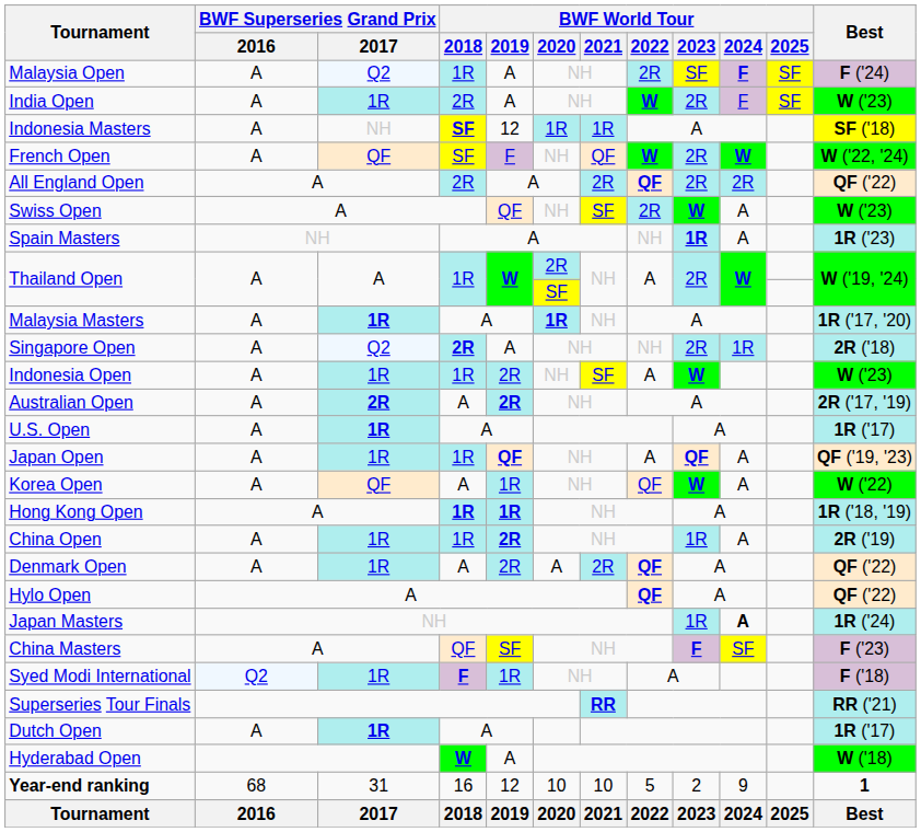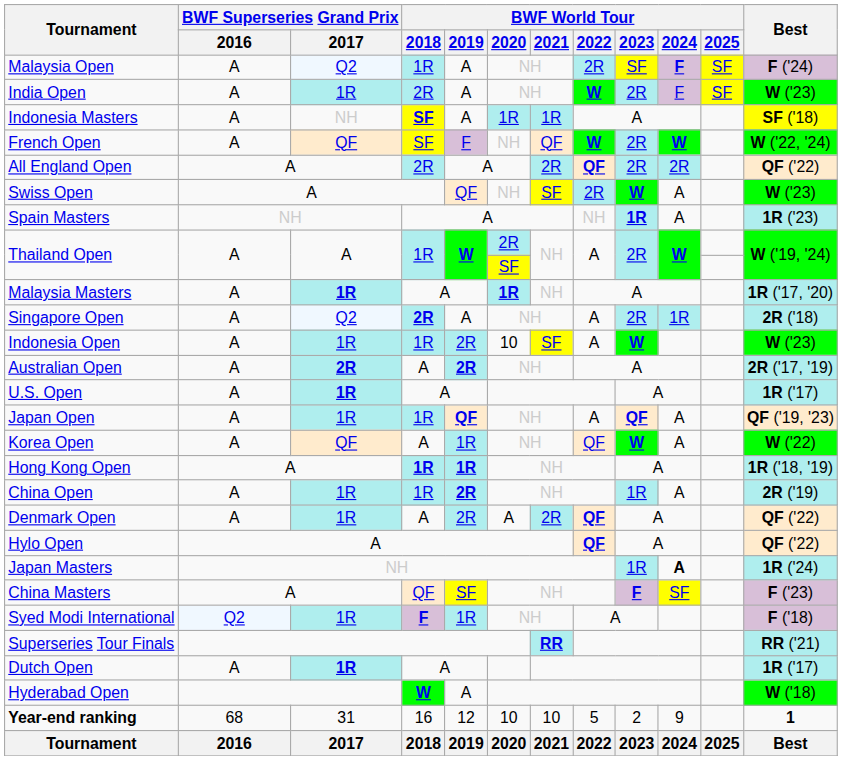Indonesia Masters | BWF World Tour / 2019: 12 -> A
Singapore Open | BWF World Tour / 2022: NH -> A
Indonesia Open | BWF World Tour / 2020: NH -> 10
